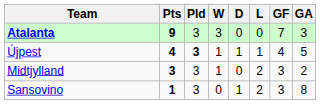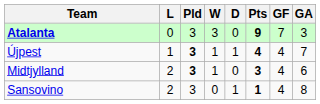columns swapped: Pts <-> L
Újpest | GA: 5 -> 7
Midtjylland | Pld: normal -> bold
Midtjylland | GF: 3 -> 4
Midtjylland | GA: 2 -> 6
Sansovino | GF: 3 -> 4
